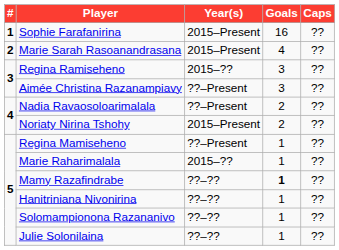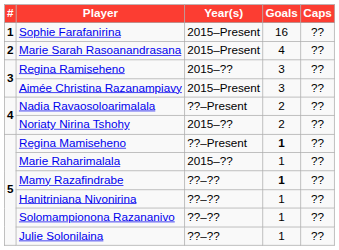Aimée Christina Razanampiavy | Year(s): ??–Present -> 2015–Present
Noriaty Nirina Tshohy | Year(s): 2015–Present -> 2015–??
Regina Mamiseheno | Goals: normal -> bold
